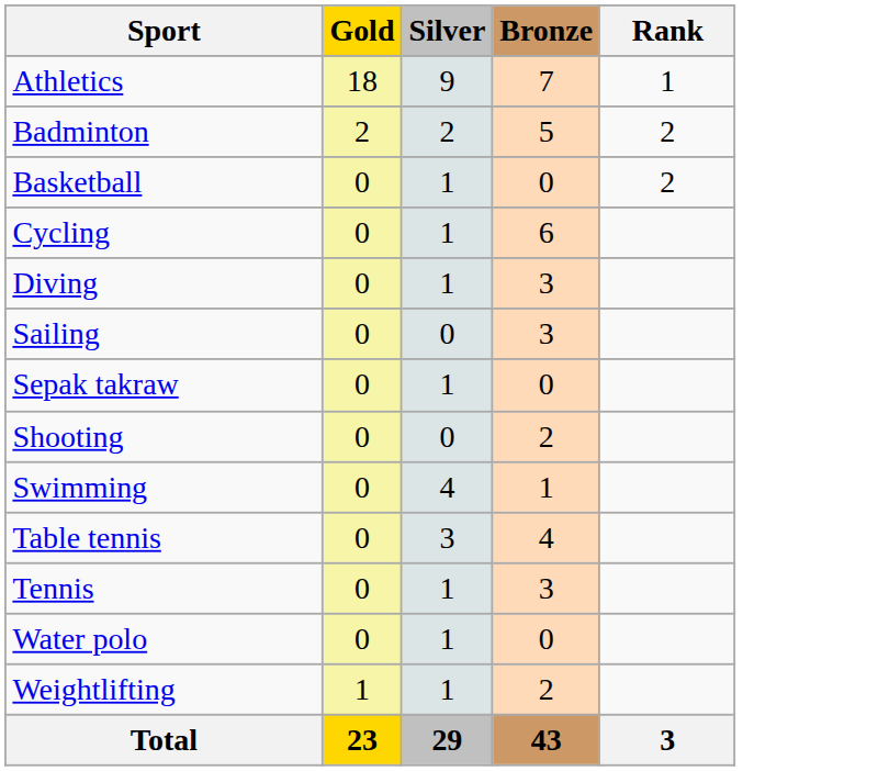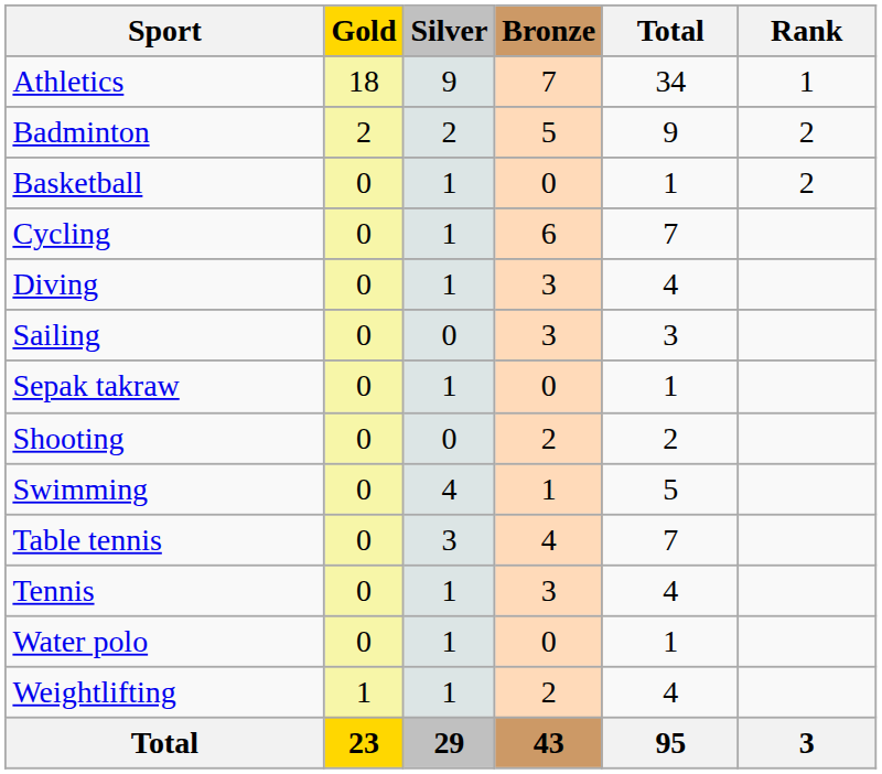+ column: Total | 34 | 9 | 1 | 7 | 4 | 3 | 1 | 2 | 5 | 7 | 4 | 1 | 4 | 95
